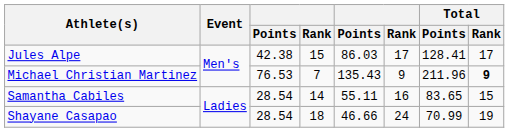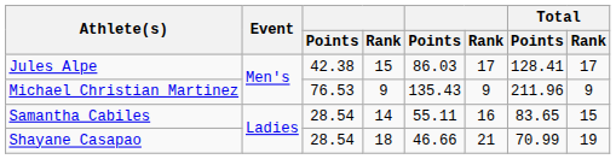Michael Christian Martinez | column 4: 7 -> 9
Michael Christian Martinez | Total / Rank: bold -> normal
Shayane Casapao | column 6: 24 -> 21
